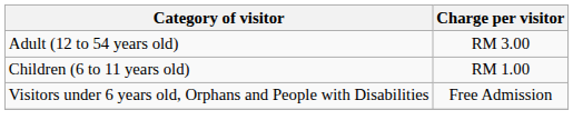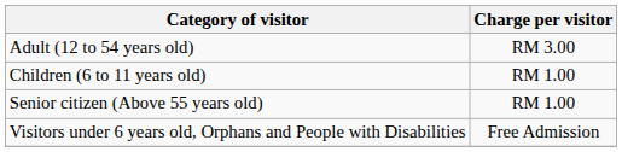+ row: Senior citizen (Above 55 years old) | RM 1.00
